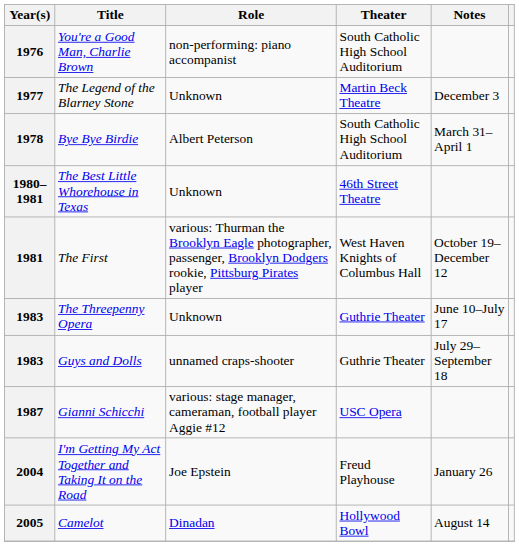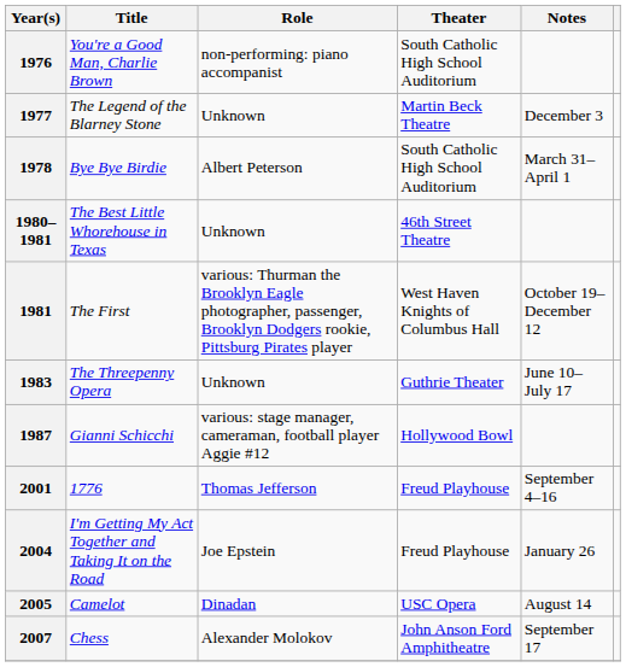- row: 1983 | Guys and Dolls | unnamed craps-shooter | Guthrie Theater | July 29–September 18
1987 | Theater: USC Opera -> Hollywood Bowl
+ row: 2001 | 1776 | Thomas Jefferson | Freud Playhouse | September 4–16
2005 | Theater: Hollywood Bowl -> USC Opera
+ row: 2007 | Chess | Alexander Molokov | John Anson Ford Amphitheatre | September 17
